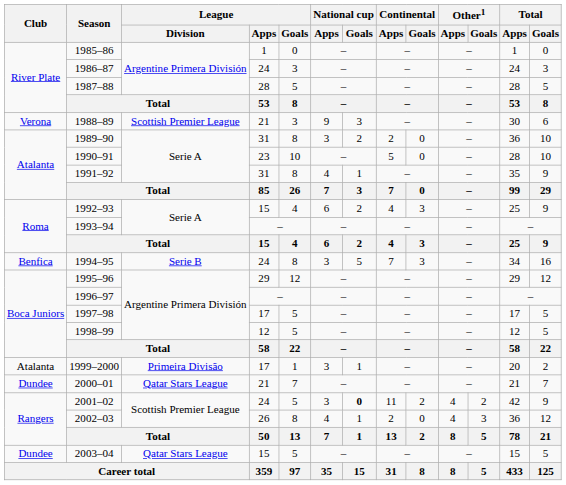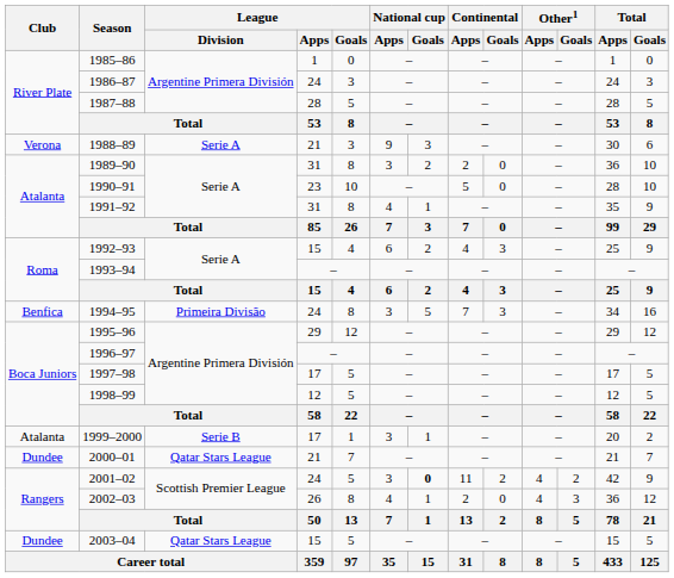1988–89 | League / Division: Scottish Premier League -> Serie A
1994–95 | League / Division: Serie B -> Primeira Divisão
1999–2000 | League / Division: Primeira Divisão -> Serie B
